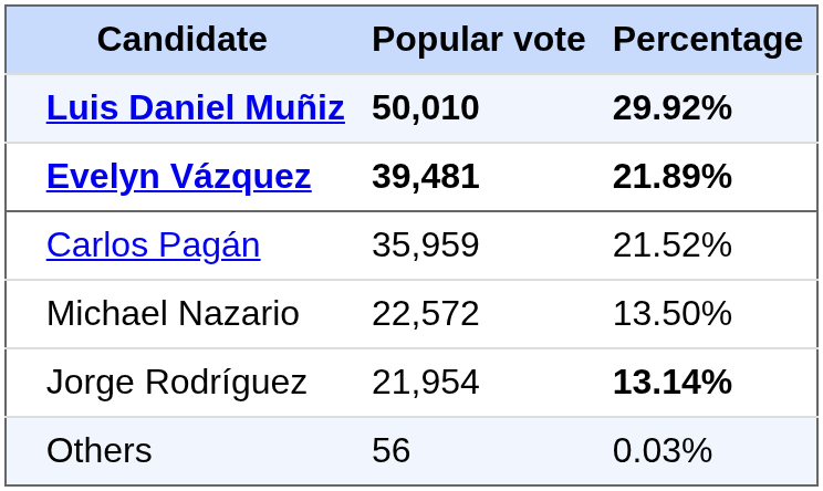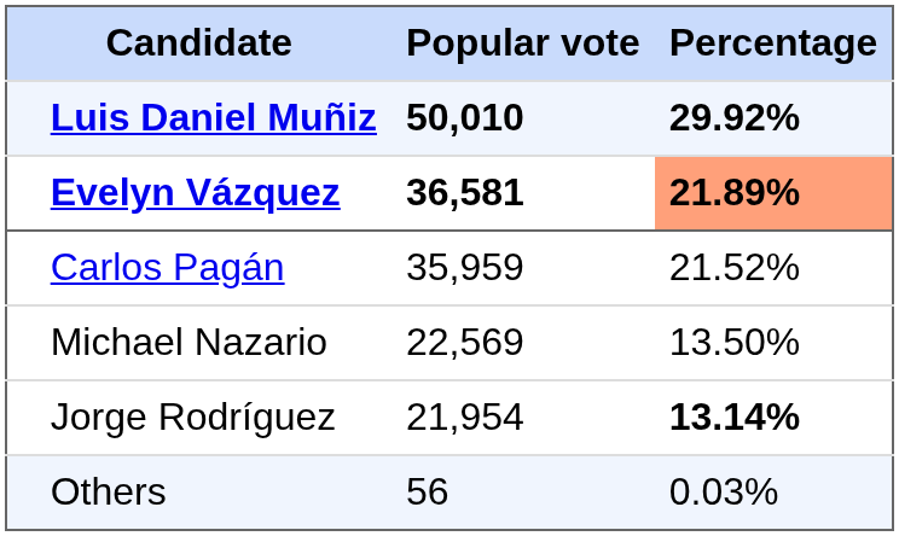Evelyn Vázquez | Popular vote: 39,481 -> 36,581
Evelyn Vázquez | Percentage: no background -> lightsalmon background
Michael Nazario | Popular vote: 22,572 -> 22,569
